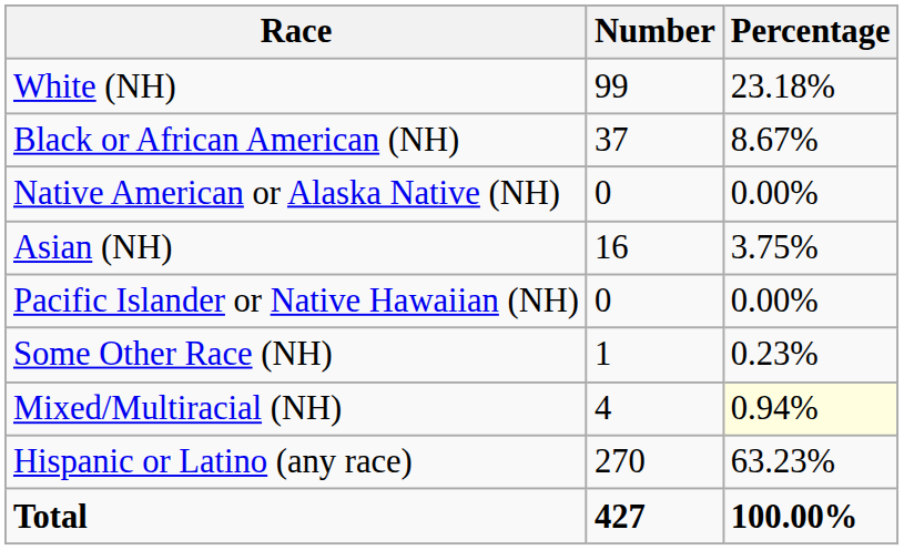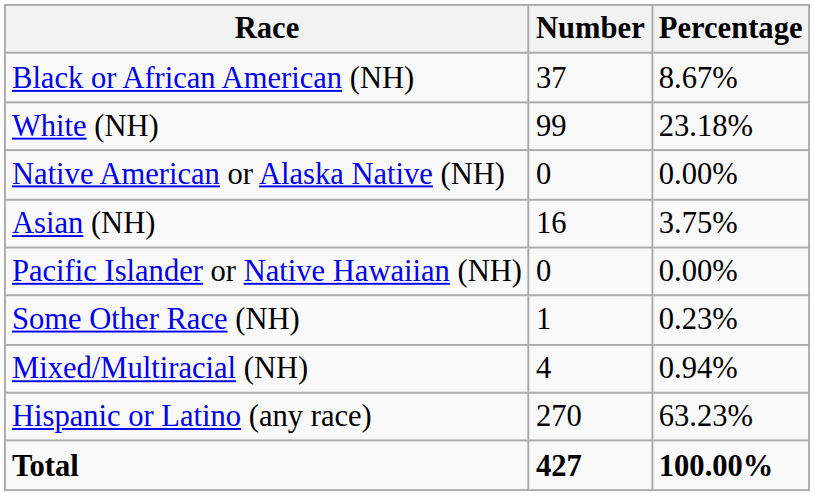rows swapped: White (NH) <-> Black or African American (NH)
Mixed/Multiracial (NH) | Percentage: lightyellow background -> no background
